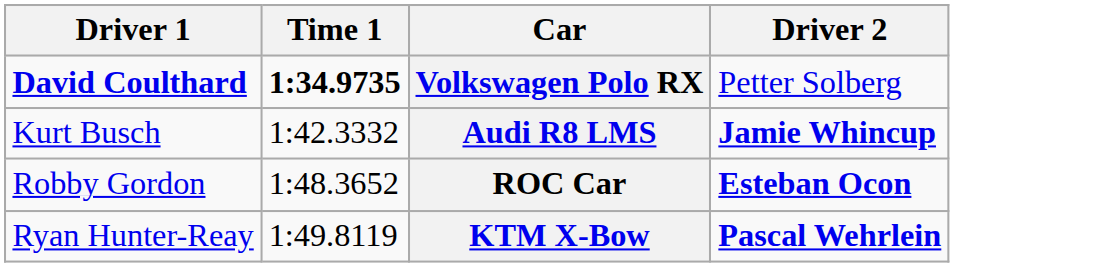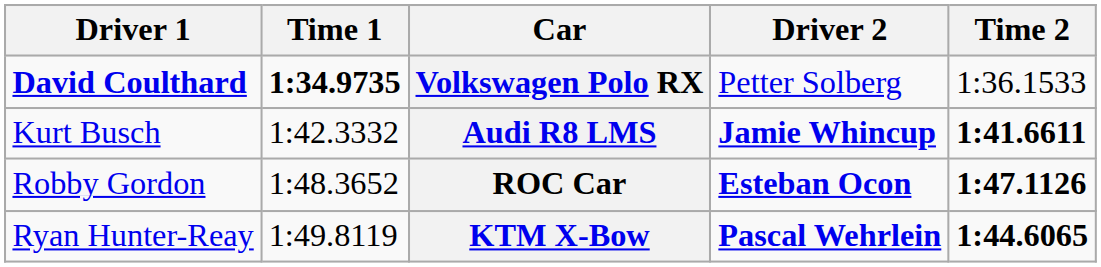+ column: Time 2 | 1:36.1533 | 1:41.6611 | 1:47.1126 | 1:44.6065
